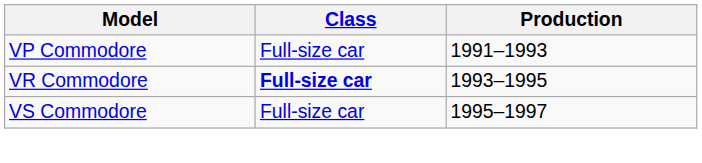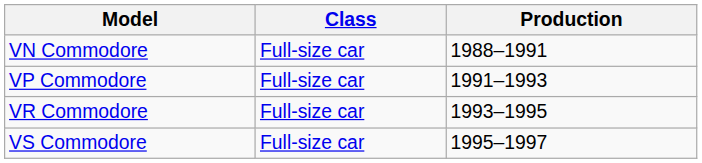+ row: VN Commodore | Full-size car | 1988–1991
VR Commodore | Class: bold -> normal
